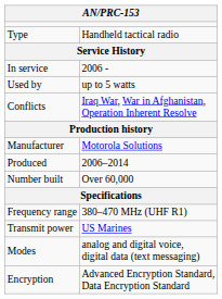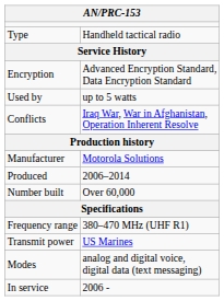rows swapped: In service <-> Encryption
